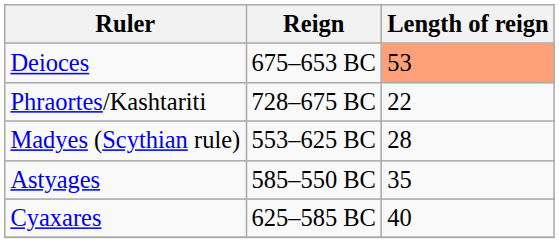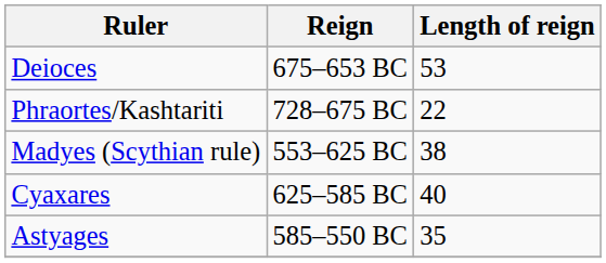Deioces | Length of reign: lightsalmon background -> no background
Madyes (Scythian rule) | Length of reign: 28 -> 38
rows swapped: Cyaxares <-> Astyages
